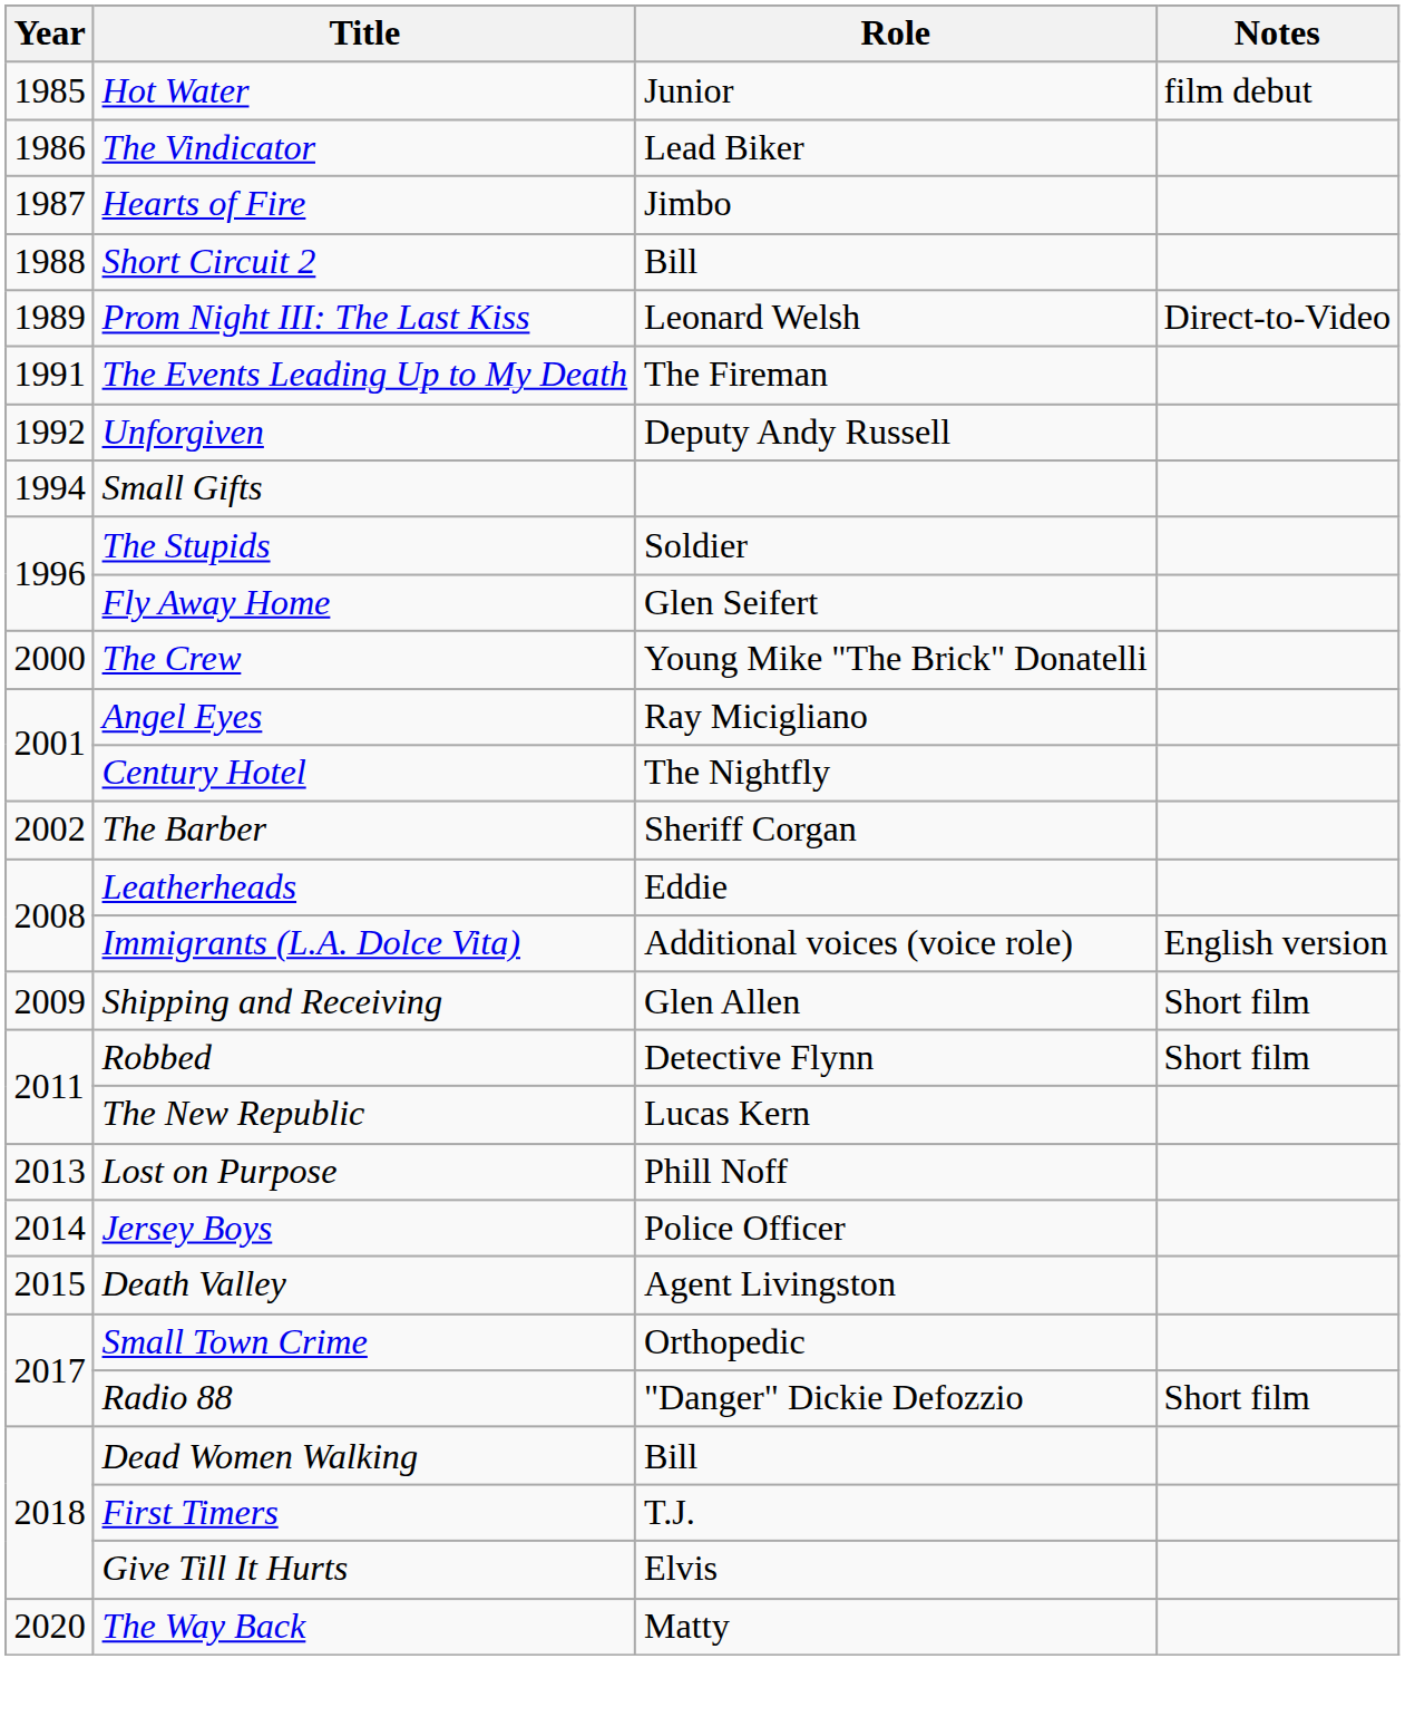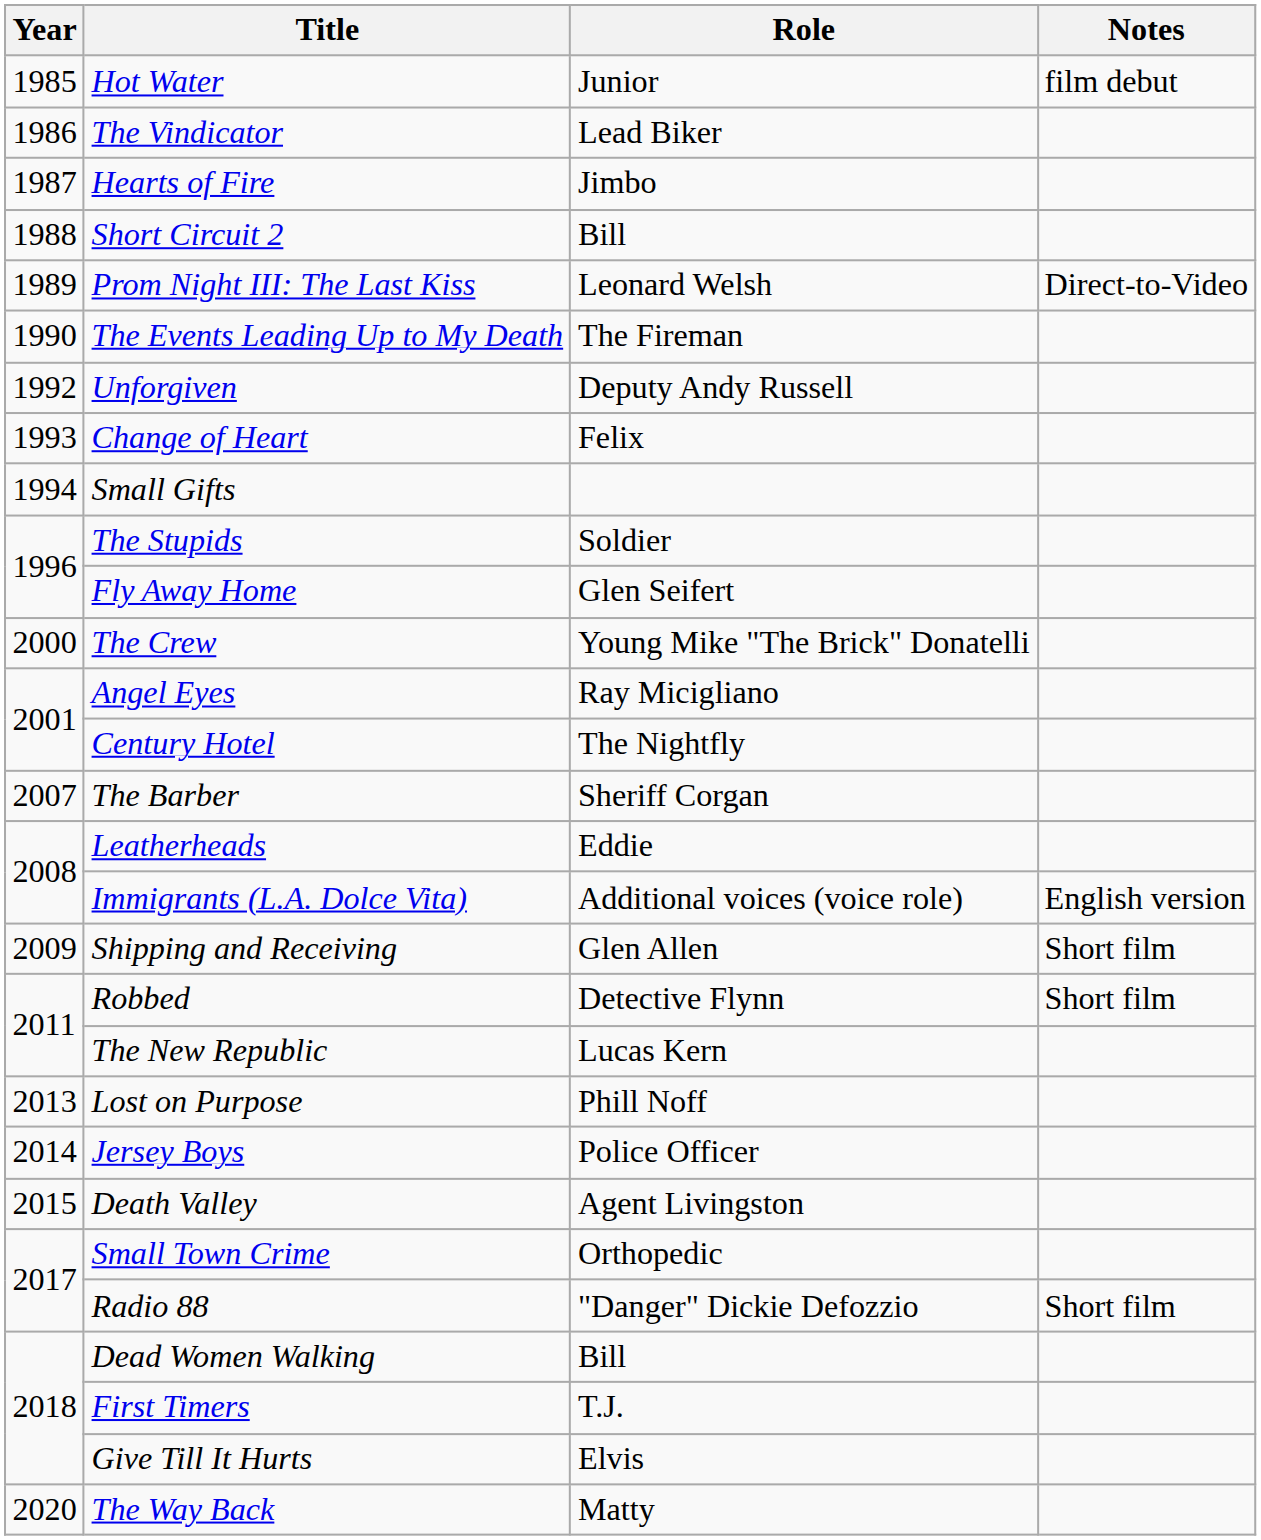The Events Leading Up to My Death | Year: 1991 -> 1990
+ row: 1993 | Change of Heart | Felix
The Barber | Year: 2002 -> 2007
